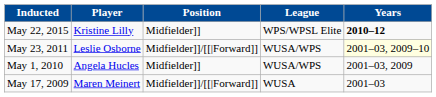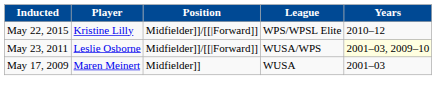May 22, 2015 | Position: Midfielder]] -> Midfielder]]/[[|Forward]]
May 22, 2015 | Years: bold -> normal
- row: May 1, 2010 | Angela Hucles | Midfielder]] | WUSA/WPS | 2001–03, 2009
May 17, 2009 | Position: Midfielder]]/[[|Forward]] -> Midfielder]]
